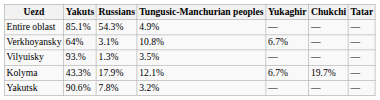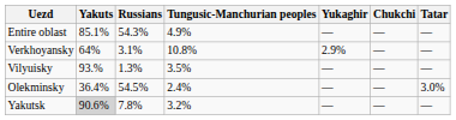Verkhoyansky | Yukaghir: 6.7% -> 2.9%
- row: Kolyma | 43.3% | 17.9% | 12.1% | 6.7% | 19.7% | —
+ row: Olekminsky | 36.4% | 54.5% | 2.4% | — | — | 3.0%
Yakutsk | Yakuts: no background -> lightgrey background
